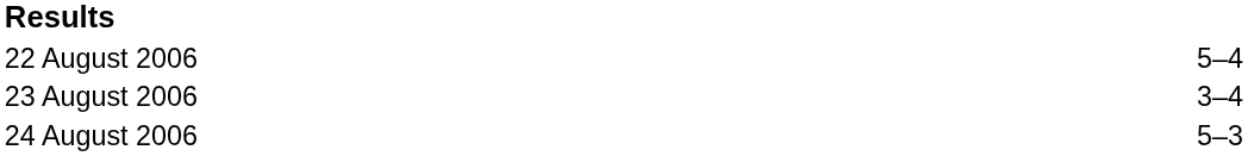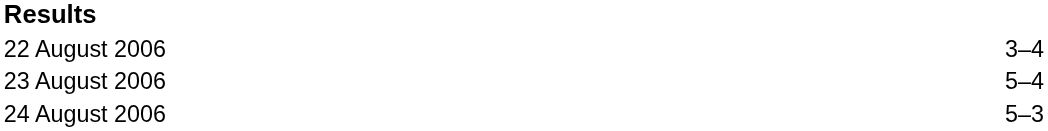22 August 2006 | column 3: 5–4 -> 3–4
23 August 2006 | column 3: 3–4 -> 5–4
